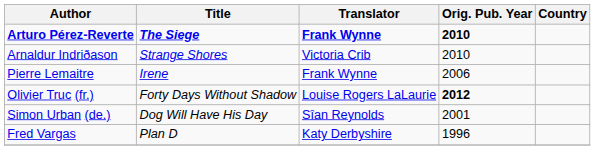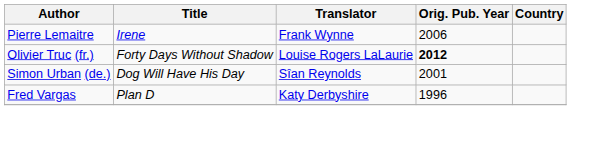- row: Arturo Pérez-Reverte | The Siege | Frank Wynne | 2010
- row: Arnaldur Indriðason | Strange Shores | Victoria Crib | 2010
